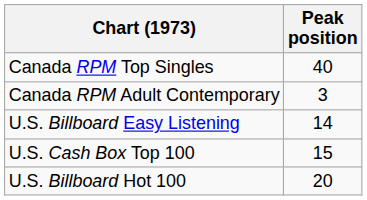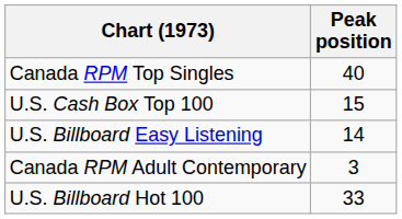rows swapped: Canada RPM Adult Contemporary <-> U.S. Cash Box Top 100
U.S. Billboard Hot 100 | Peak position: 20 -> 33
